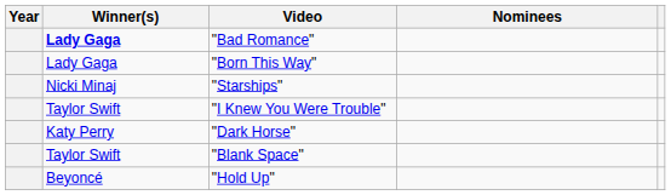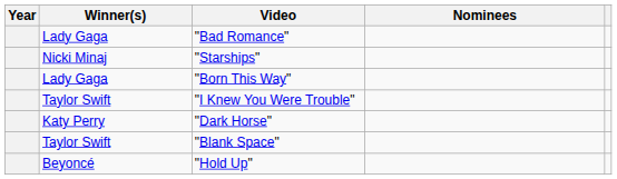"Bad Romance" | Winner(s): bold -> normal
rows swapped: "Born This Way" <-> "Starships"
